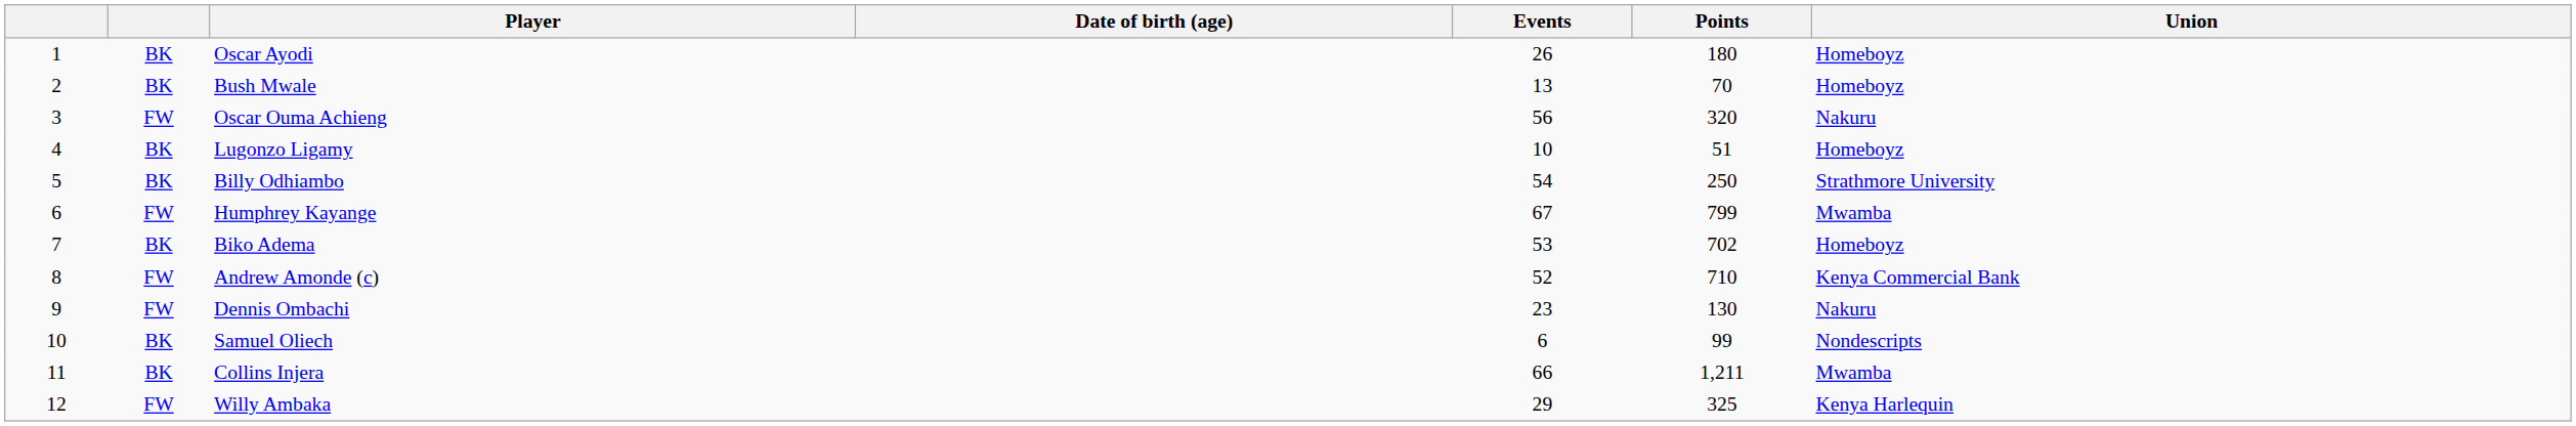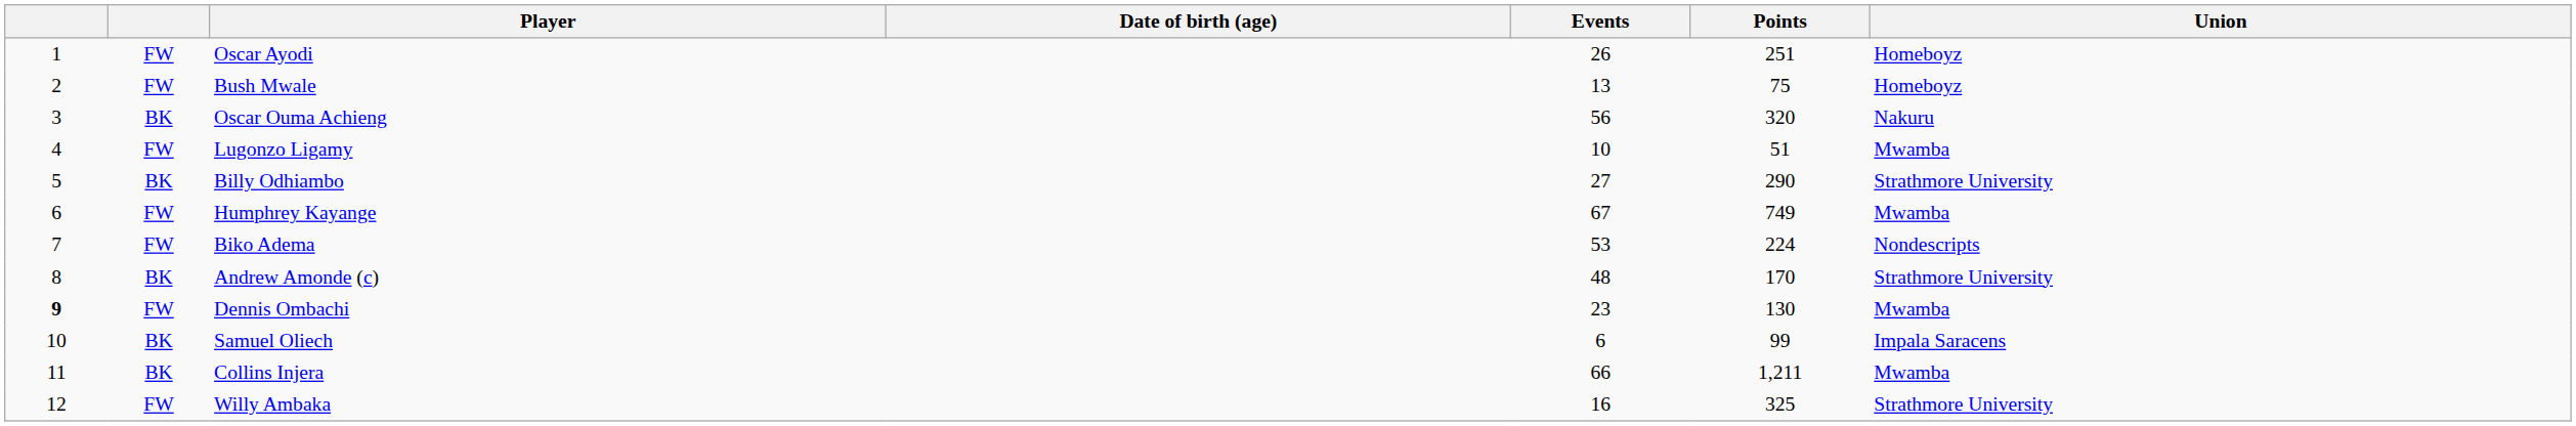Oscar Ayodi | column 2: BK -> FW
Oscar Ayodi | Points: 180 -> 251
Bush Mwale | column 2: BK -> FW
Bush Mwale | Points: 70 -> 75
Oscar Ouma Achieng | column 2: FW -> BK
Lugonzo Ligamy | column 2: BK -> FW
Lugonzo Ligamy | Union: Homeboyz -> Mwamba
Billy Odhiambo | Events: 54 -> 27
Billy Odhiambo | Points: 250 -> 290
Humphrey Kayange | Points: 799 -> 749
Biko Adema | column 2: BK -> FW
Biko Adema | Points: 702 -> 224
Biko Adema | Union: Homeboyz -> Nondescripts
Andrew Amonde (c) | column 2: FW -> BK
Andrew Amonde (c) | Events: 52 -> 48
Andrew Amonde (c) | Points: 710 -> 170
Andrew Amonde (c) | Union: Kenya Commercial Bank -> Strathmore University
Dennis Ombachi | column 1: normal -> bold
Dennis Ombachi | Union: Nakuru -> Mwamba
Samuel Oliech | Union: Nondescripts -> Impala Saracens
Willy Ambaka | Events: 29 -> 16
Willy Ambaka | Union: Kenya Harlequin -> Strathmore University
